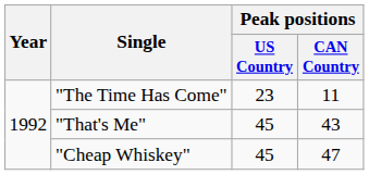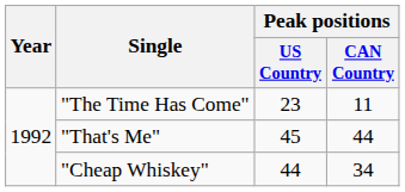"That's Me" | Peak positions / CAN Country: 43 -> 44
"Cheap Whiskey" | Peak positions / US Country: 45 -> 44
"Cheap Whiskey" | Peak positions / CAN Country: 47 -> 34
